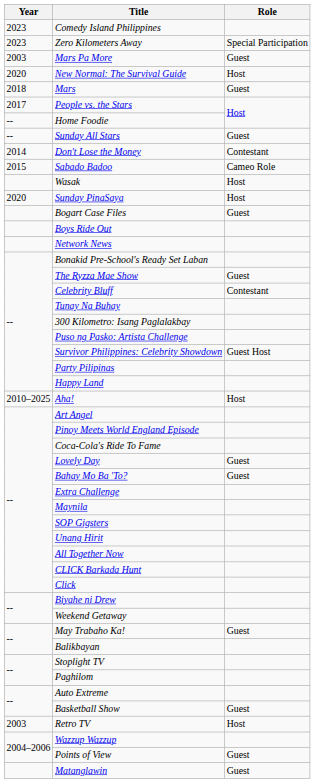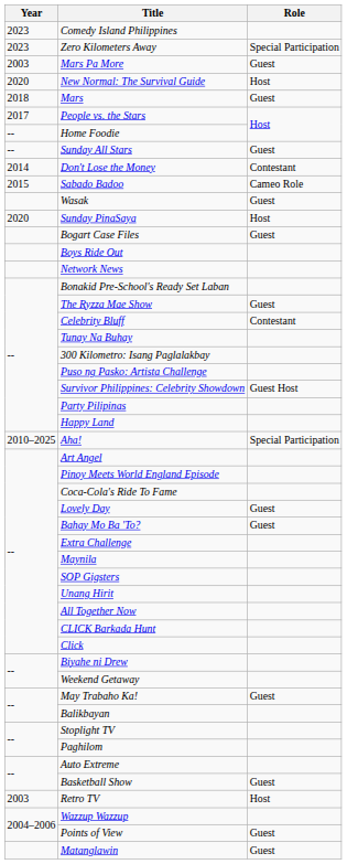Wasak | Role: Host -> Guest
Aha! | Role: Host -> Special Participation
